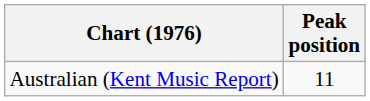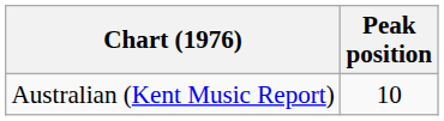Australian (Kent Music Report) | Peak position: 11 -> 10
